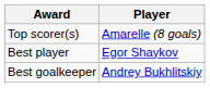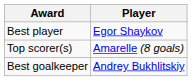rows swapped: Best player <-> Top scorer(s)
